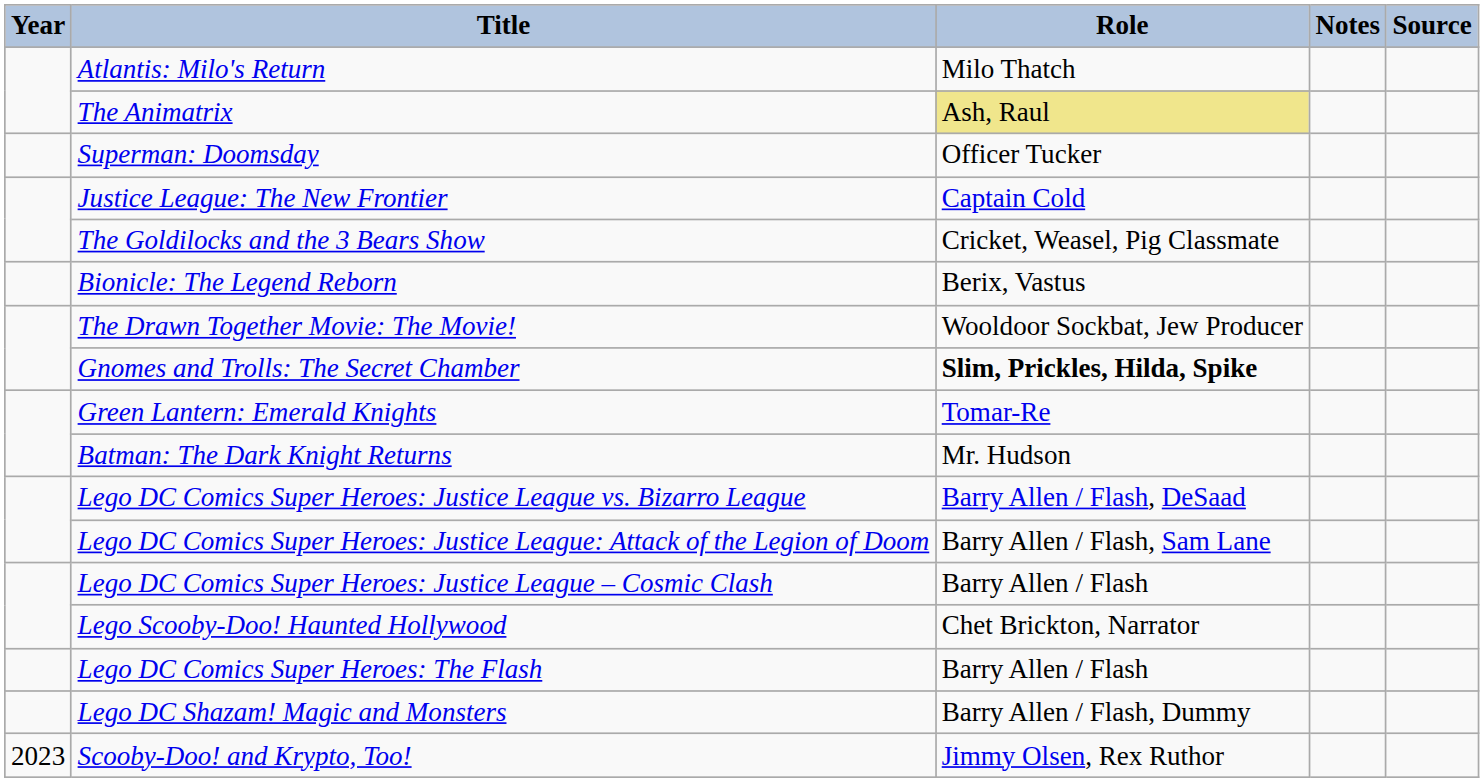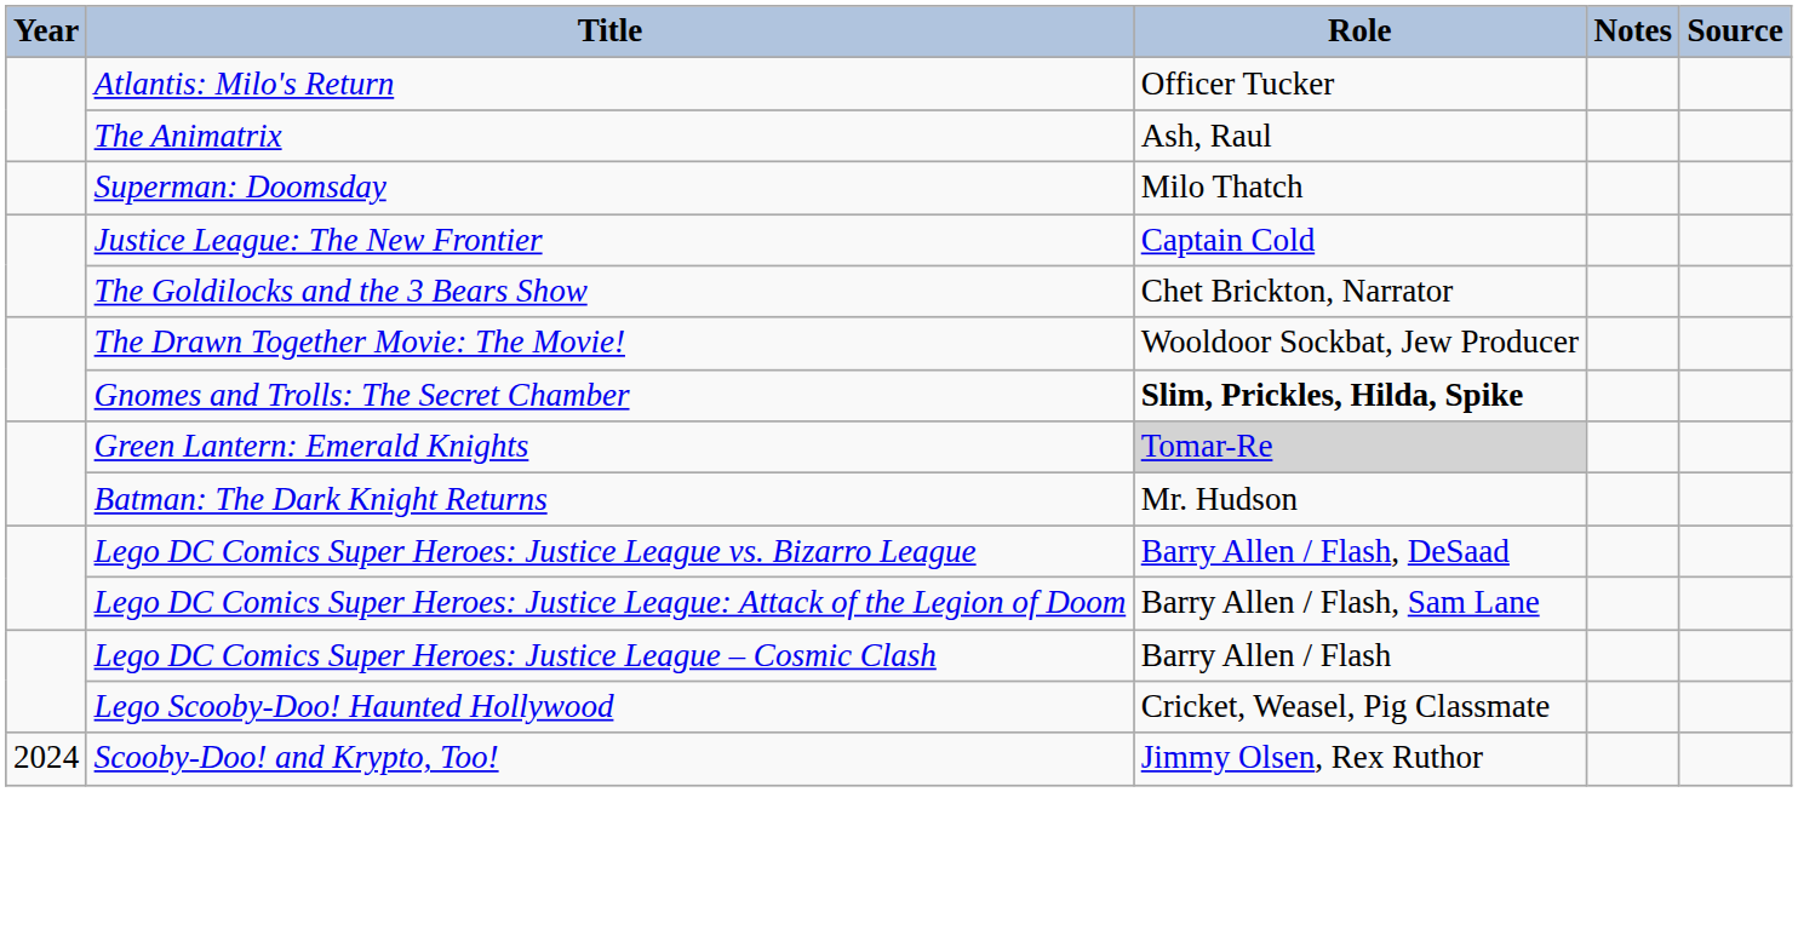Atlantis: Milo's Return | Role: Milo Thatch -> Officer Tucker
The Animatrix | Role: khaki background -> no background
Superman: Doomsday | Role: Officer Tucker -> Milo Thatch
The Goldilocks and the 3 Bears Show | Role: Cricket, Weasel, Pig Classmate -> Chet Brickton, Narrator
- row: Bionicle: The Legend Reborn | Berix, Vastus
Green Lantern: Emerald Knights | Role: no background -> lightgrey background
Lego Scooby-Doo! Haunted Hollywood | Role: Chet Brickton, Narrator -> Cricket, Weasel, Pig Classmate
- row: Lego DC Comics Super Heroes: The Flash | Barry Allen / Flash
- row: Lego DC Shazam! Magic and Monsters | Barry Allen / Flash, Dummy
Scooby-Doo! and Krypto, Too! | Year: 2023 -> 2024
